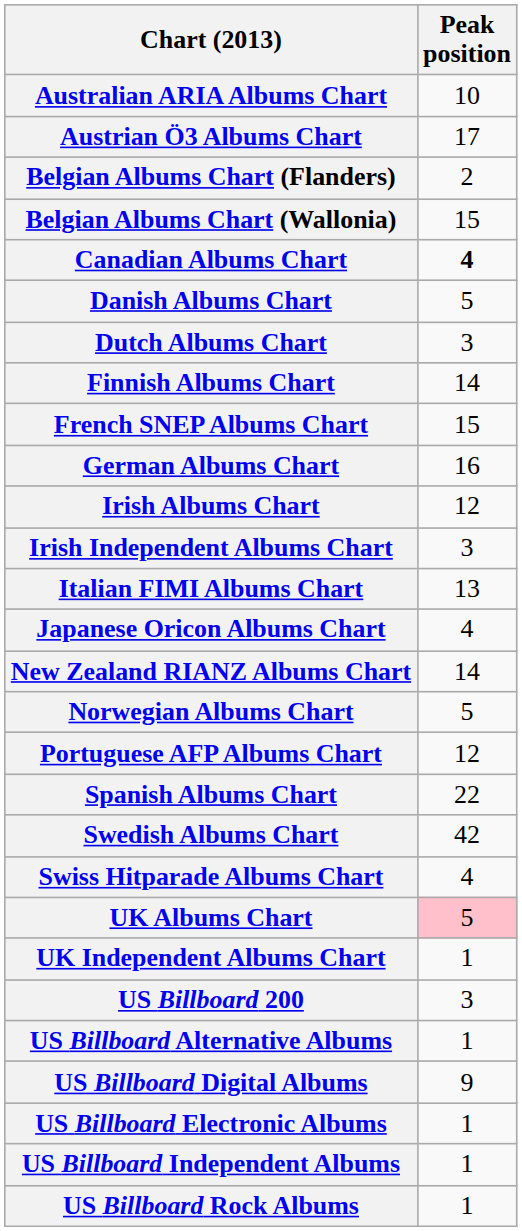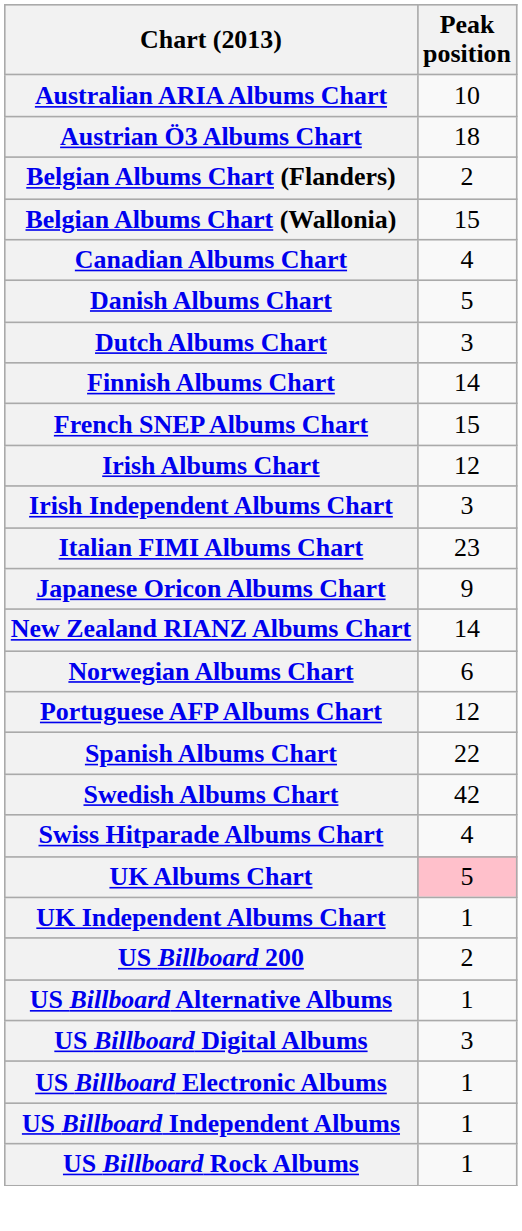Austrian Ö3 Albums Chart | Peak position: 17 -> 18
Canadian Albums Chart | Peak position: bold -> normal
- row: German Albums Chart | 16
Italian FIMI Albums Chart | Peak position: 13 -> 23
Japanese Oricon Albums Chart | Peak position: 4 -> 9
Norwegian Albums Chart | Peak position: 5 -> 6
US Billboard 200 | Peak position: 3 -> 2
US Billboard Digital Albums | Peak position: 9 -> 3
